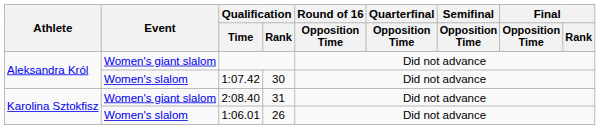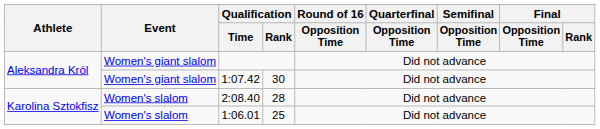1:07.42 | Event: Women's slalom -> Women's giant slalom
2:08.40 | Event: Women's giant slalom -> Women's slalom
2:08.40 | Qualification / Rank: 31 -> 28
1:06.01 | Qualification / Rank: 26 -> 25
